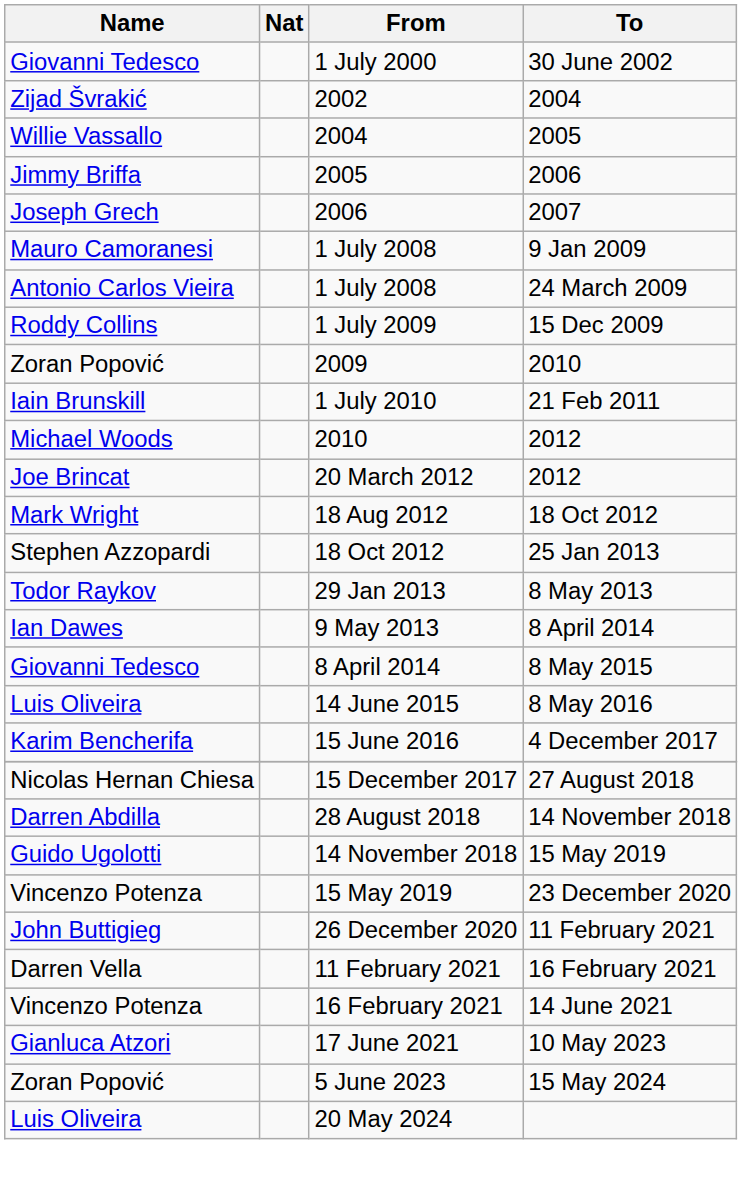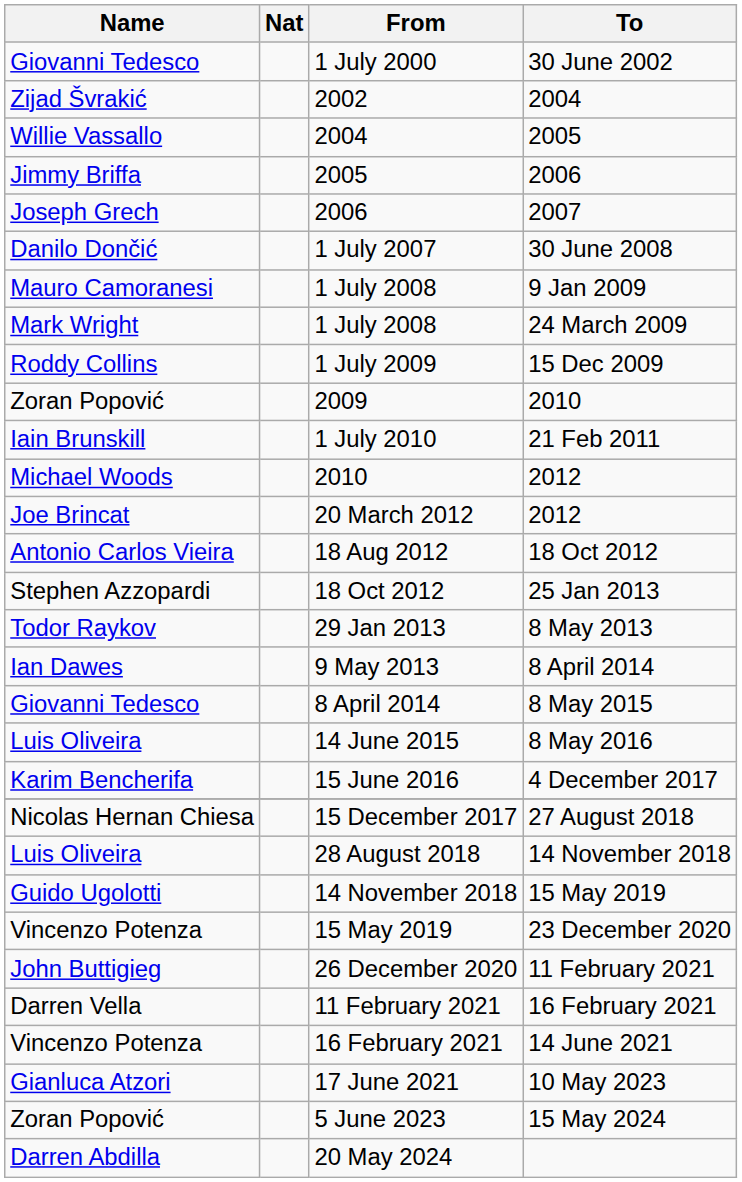+ row: Danilo Dončić | 1 July 2007 | 30 June 2008
1 July 2008 / 24 March 2009 | Name: Antonio Carlos Vieira -> Mark Wright
18 Aug 2012 | Name: Mark Wright -> Antonio Carlos Vieira
28 August 2018 | Name: Darren Abdilla -> Luis Oliveira
20 May 2024 | Name: Luis Oliveira -> Darren Abdilla
